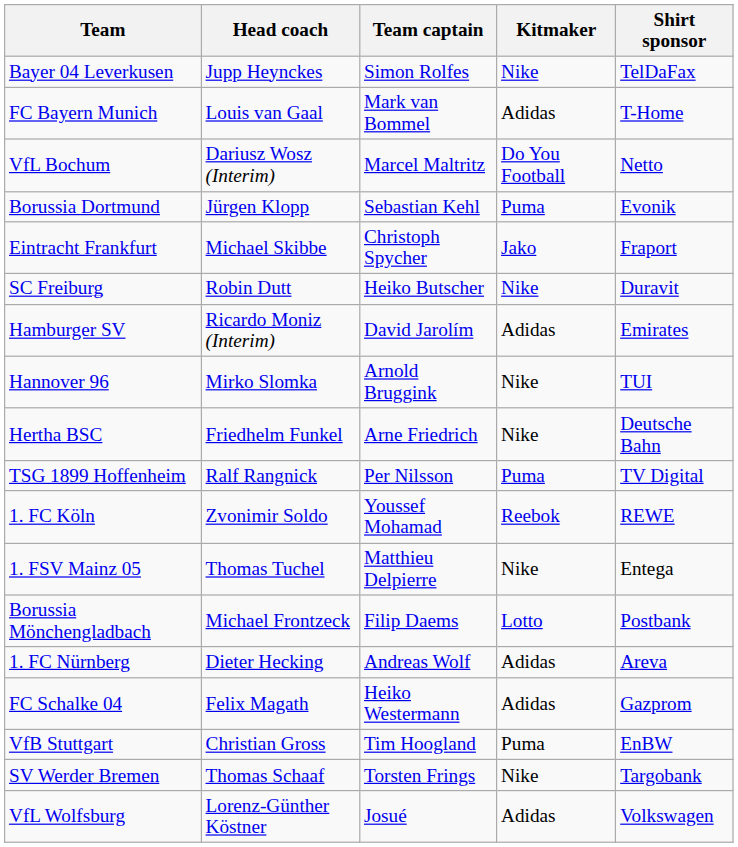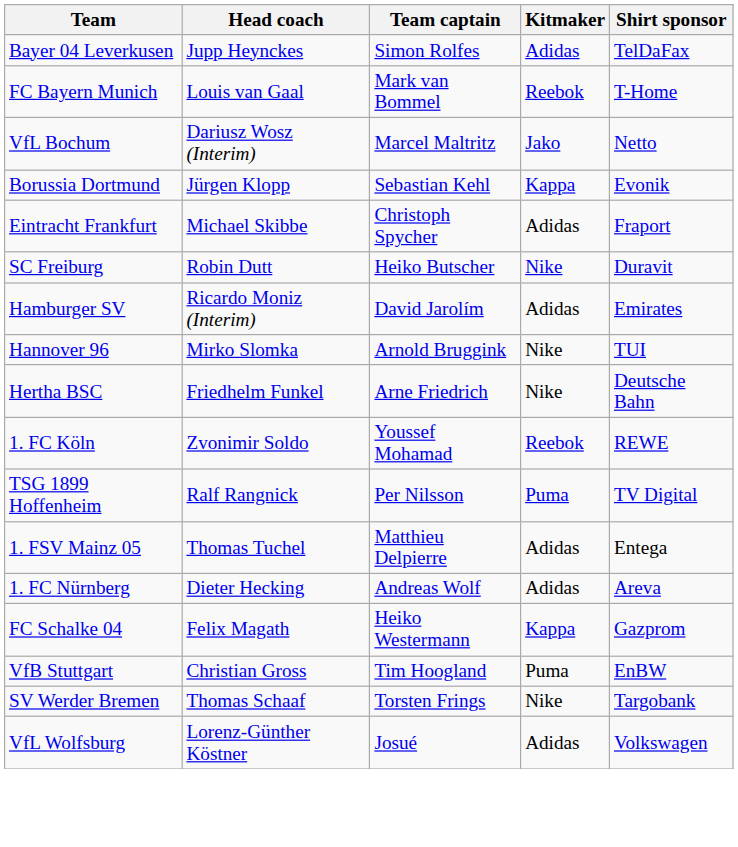Bayer 04 Leverkusen | Kitmaker: Nike -> Adidas
FC Bayern Munich | Kitmaker: Adidas -> Reebok
VfL Bochum | Kitmaker: Do You Football -> Jako
Borussia Dortmund | Kitmaker: Puma -> Kappa
Eintracht Frankfurt | Kitmaker: Jako -> Adidas
rows swapped: TSG 1899 Hoffenheim <-> 1. FC Köln
1. FSV Mainz 05 | Kitmaker: Nike -> Adidas
- row: Borussia Mönchengladbach | Michael Frontzeck | Filip Daems | Lotto | Postbank
FC Schalke 04 | Kitmaker: Adidas -> Kappa
